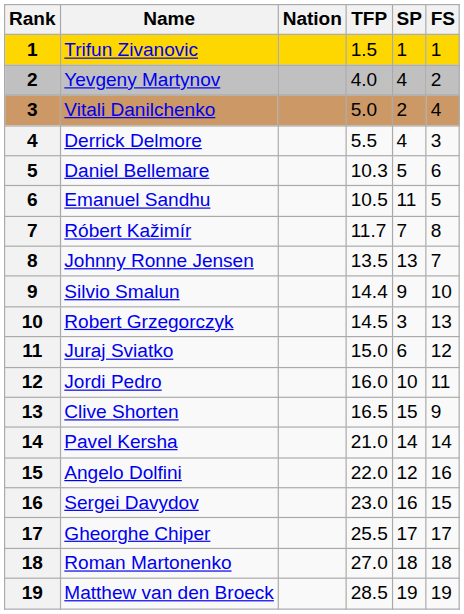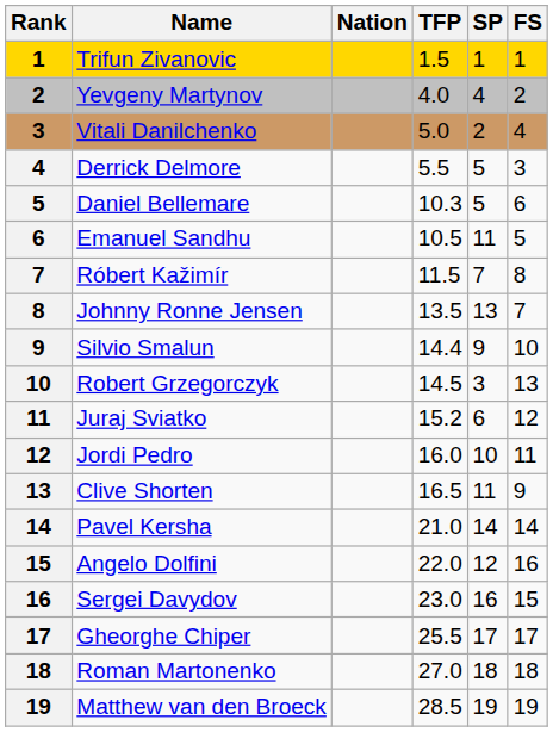Derrick Delmore | SP: 4 -> 5
Róbert Kažimír | TFP: 11.7 -> 11.5
Juraj Sviatko | TFP: 15.0 -> 15.2
Clive Shorten | SP: 15 -> 11
